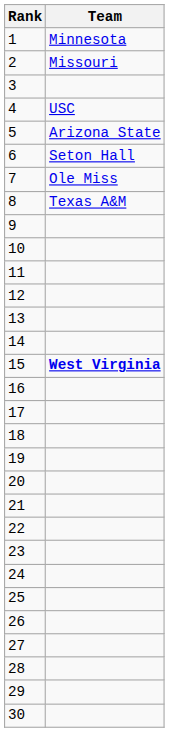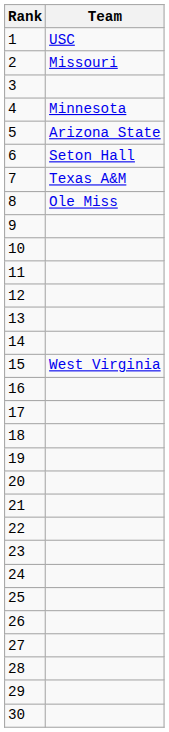1 | Team: Minnesota -> USC
4 | Team: USC -> Minnesota
7 | Team: Ole Miss -> Texas A&M
8 | Team: Texas A&M -> Ole Miss
15 | Team: bold -> normal
